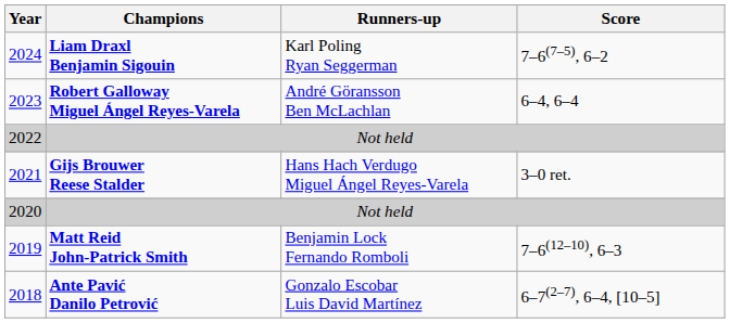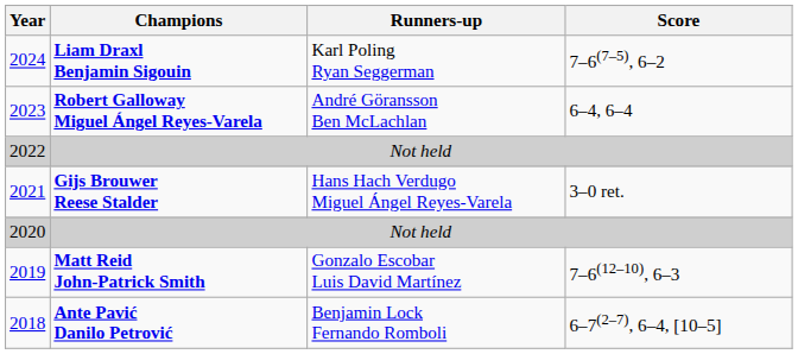2019 | Runners-up: Benjamin Lock Fernando Romboli -> Gonzalo Escobar Luis David Martínez
2018 | Runners-up: Gonzalo Escobar Luis David Martínez -> Benjamin Lock Fernando Romboli
